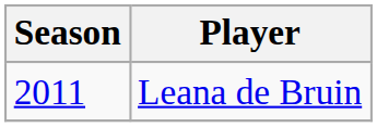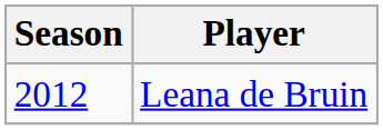Leana de Bruin | Season: 2011 -> 2012
